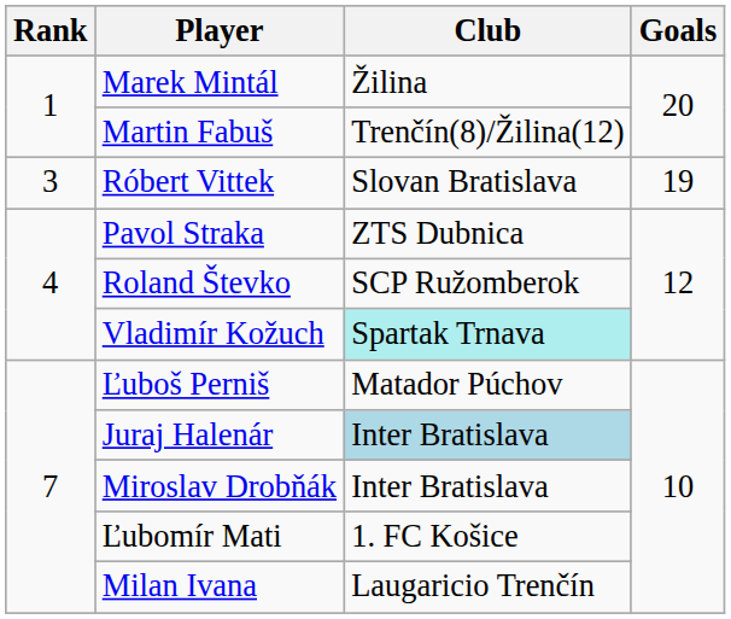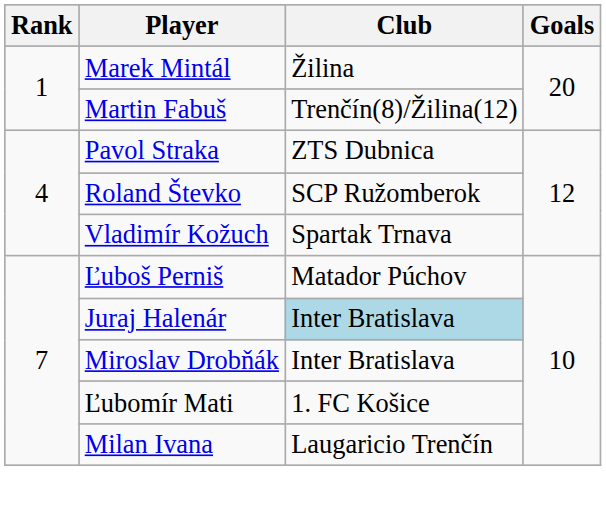- row: 3 | Róbert Vittek | Slovan Bratislava | 19
Vladimír Kožuch | Club: paleturquoise background -> no background
